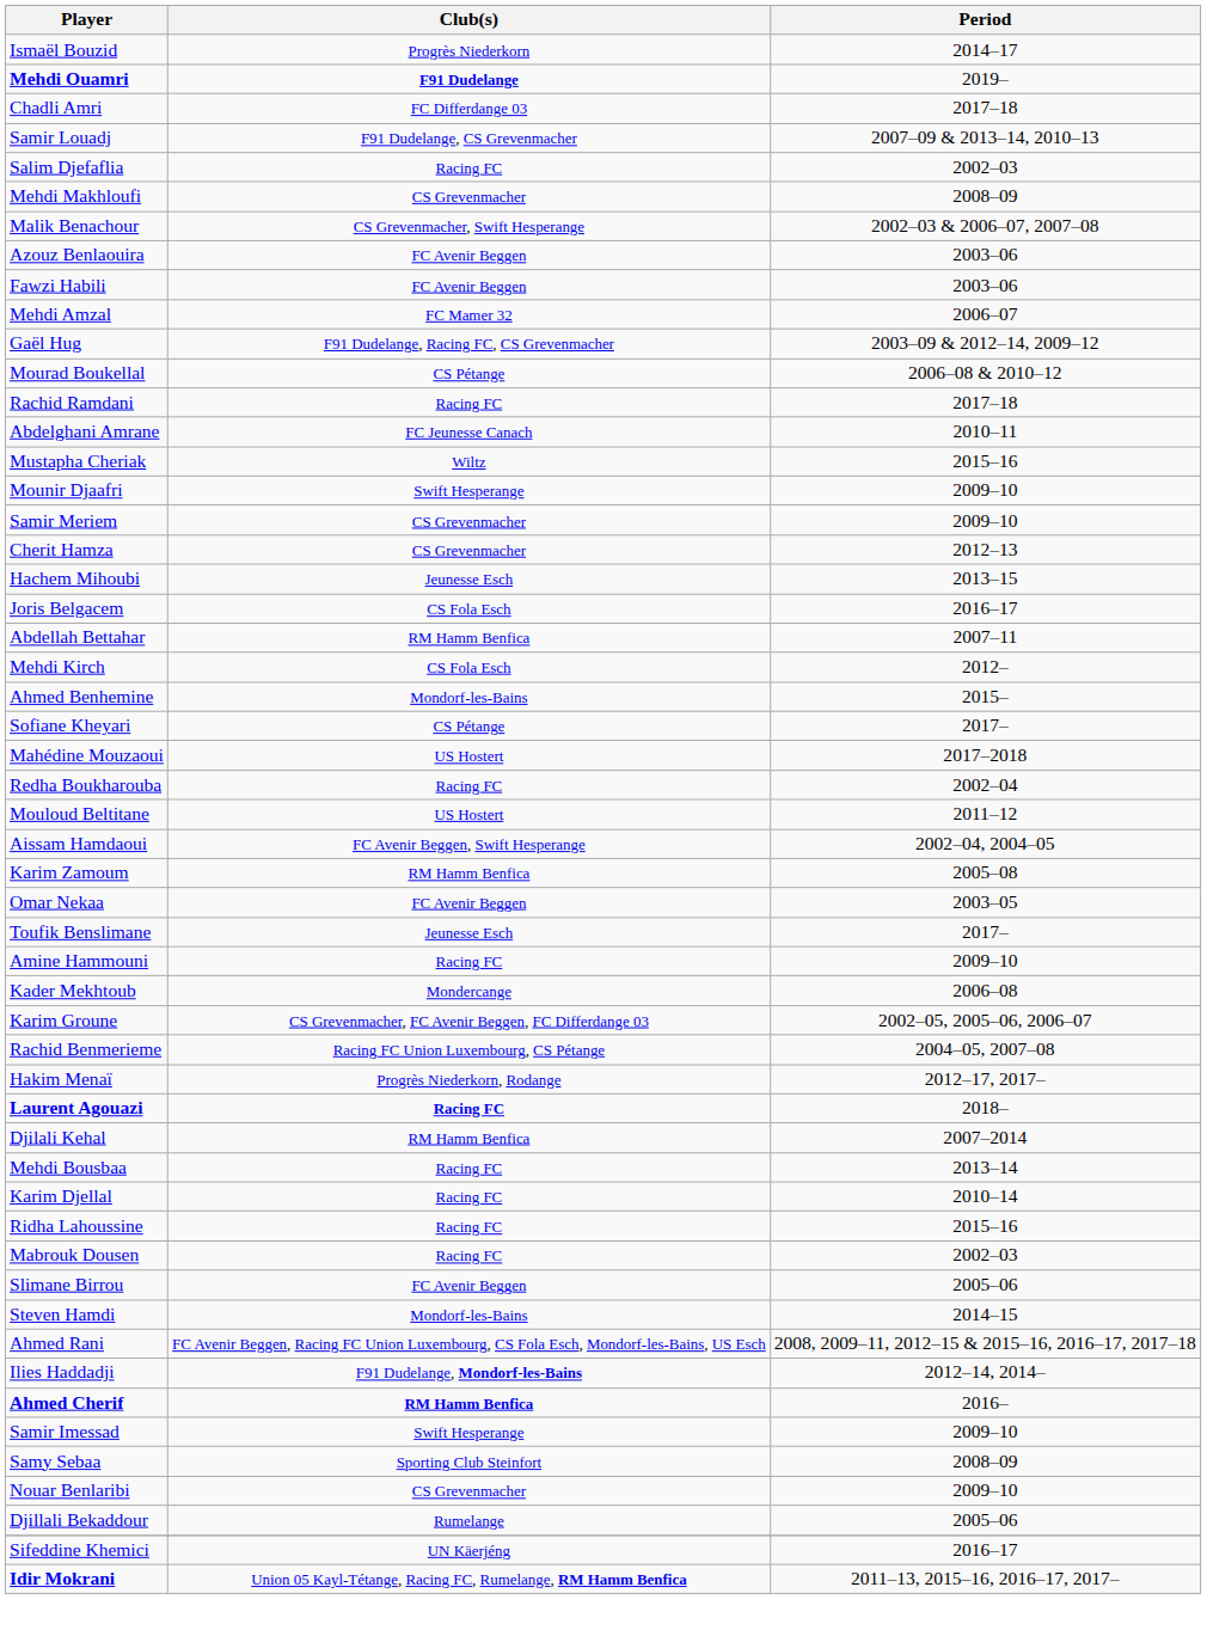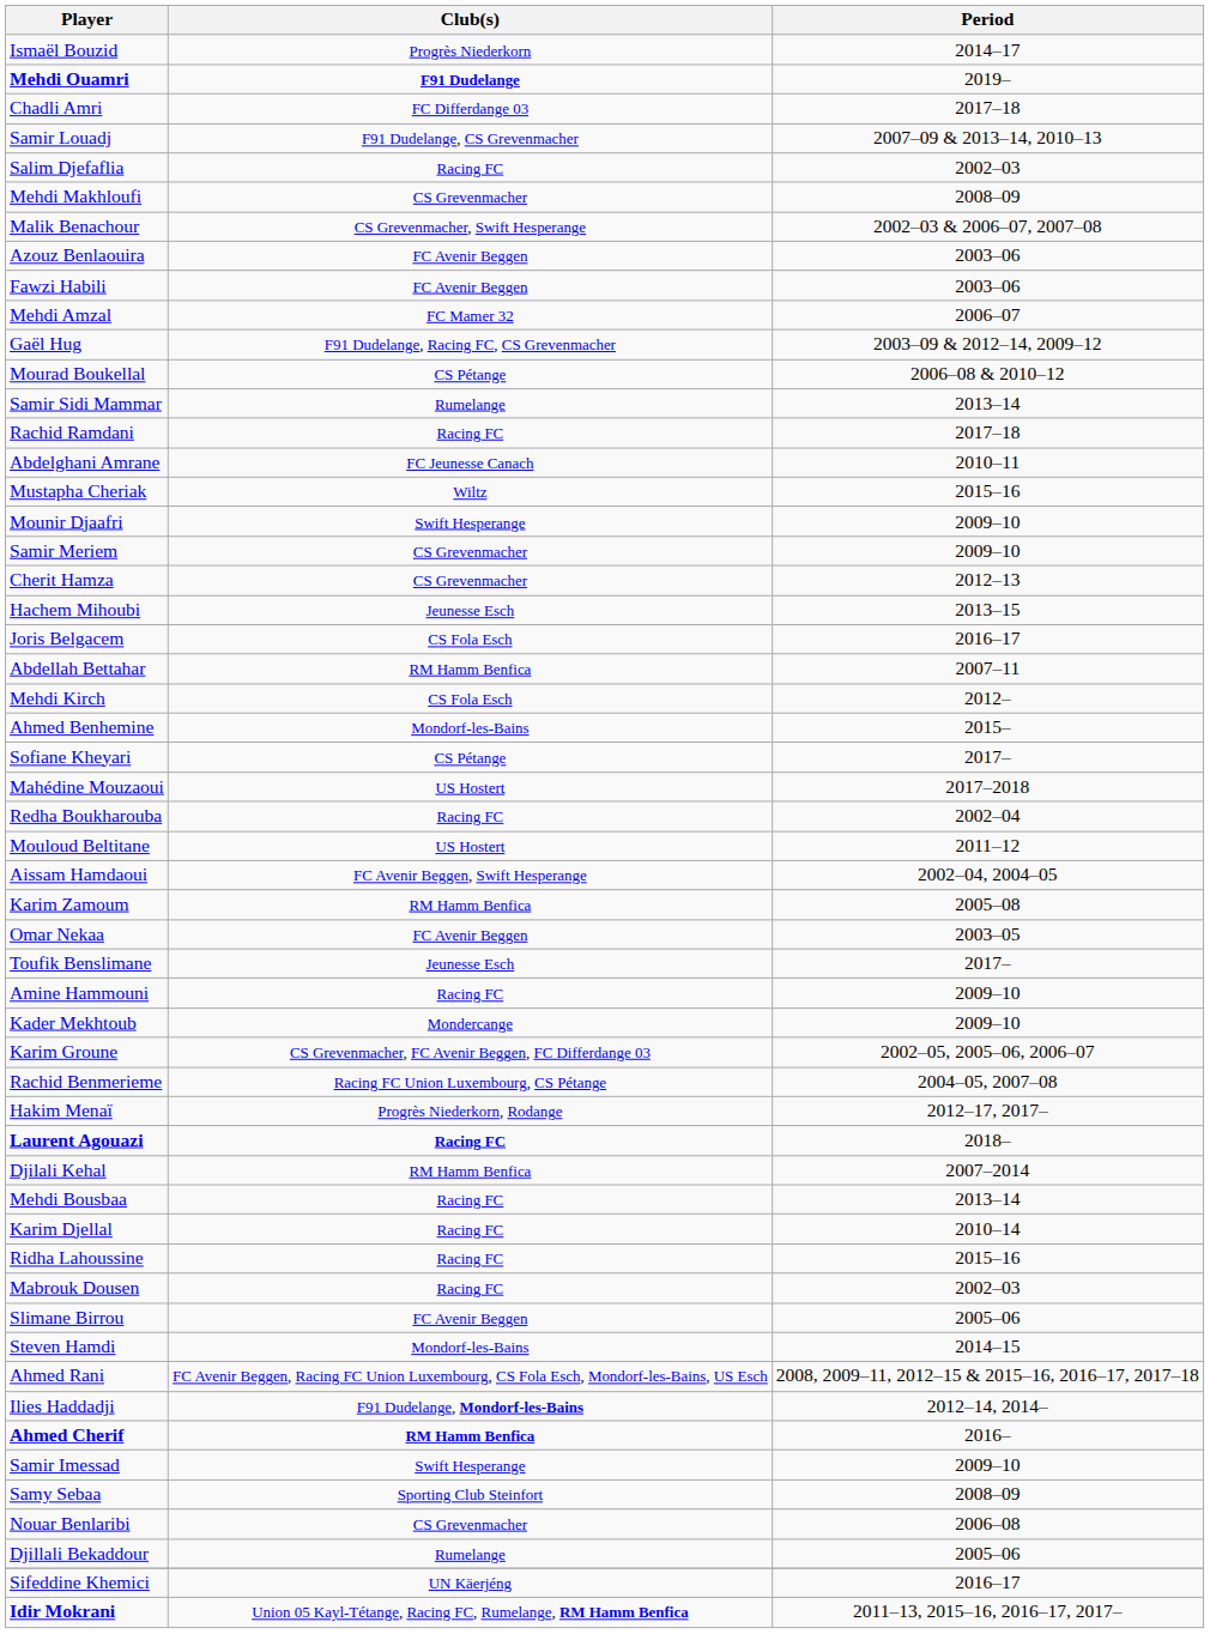+ row: Samir Sidi Mammar | Rumelange | 2013–14
Kader Mekhtoub | Period: 2006–08 -> 2009–10
Nouar Benlaribi | Period: 2009–10 -> 2006–08
